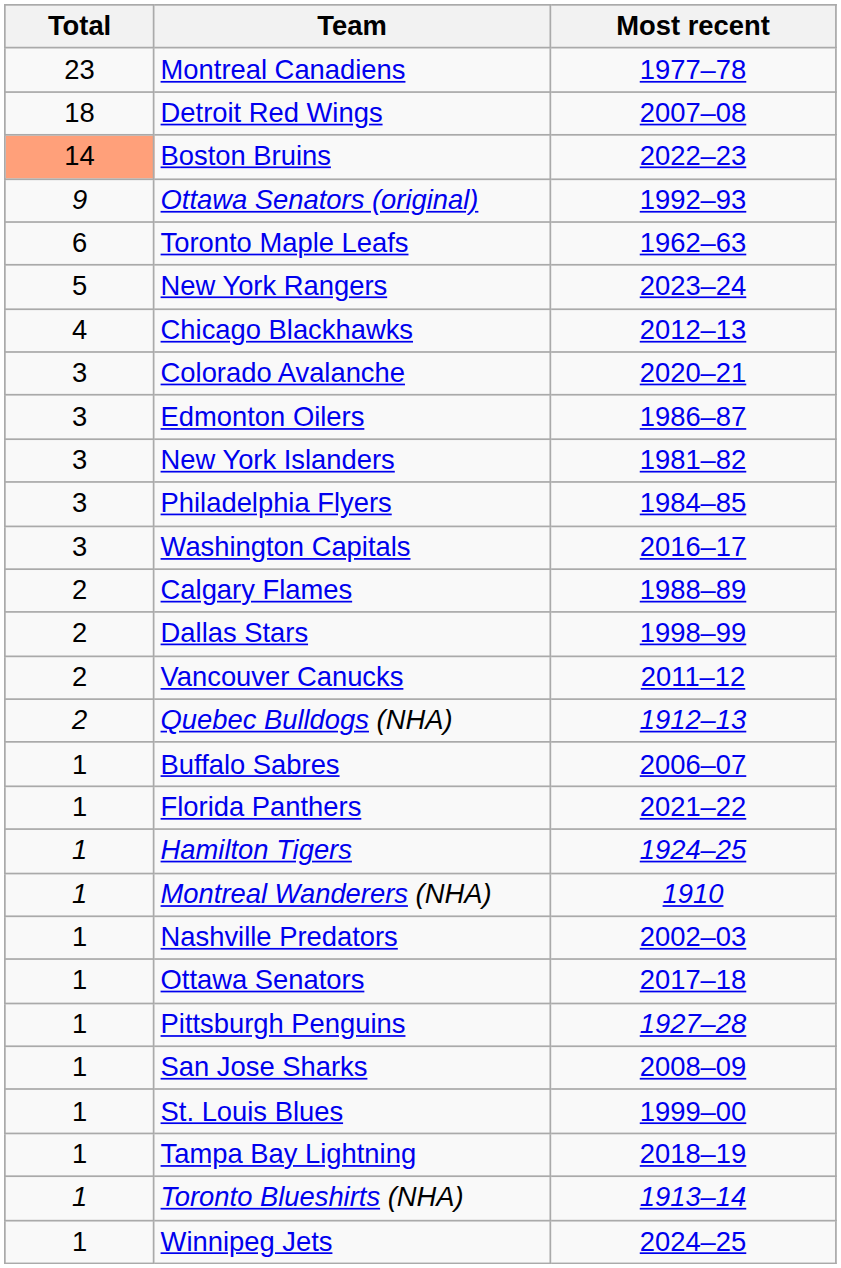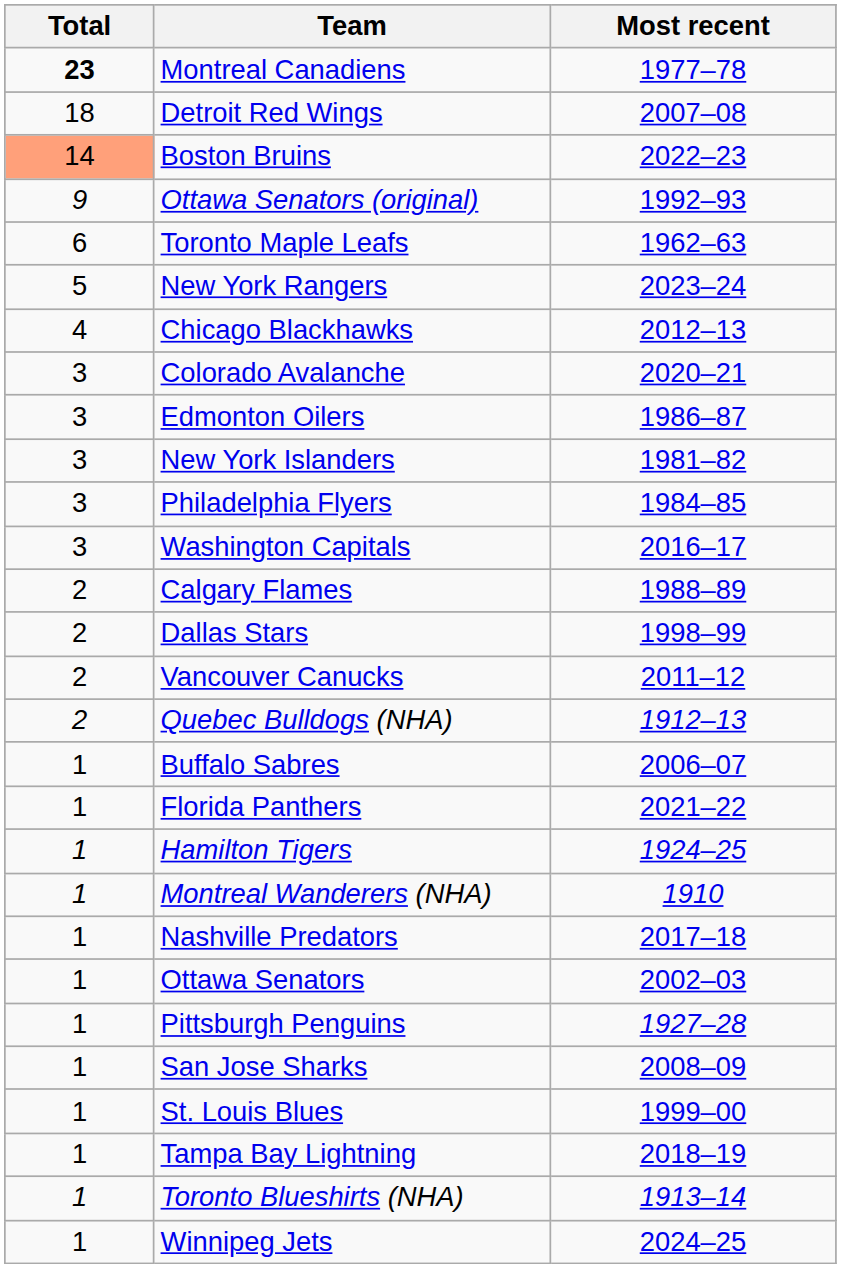Montreal Canadiens | Total: normal -> bold
Nashville Predators | Most recent: 2002–03 -> 2017–18
Ottawa Senators | Most recent: 2017–18 -> 2002–03
